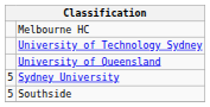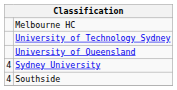Sydney University | column 1: 5 -> 4
Southside | column 1: 5 -> 4
